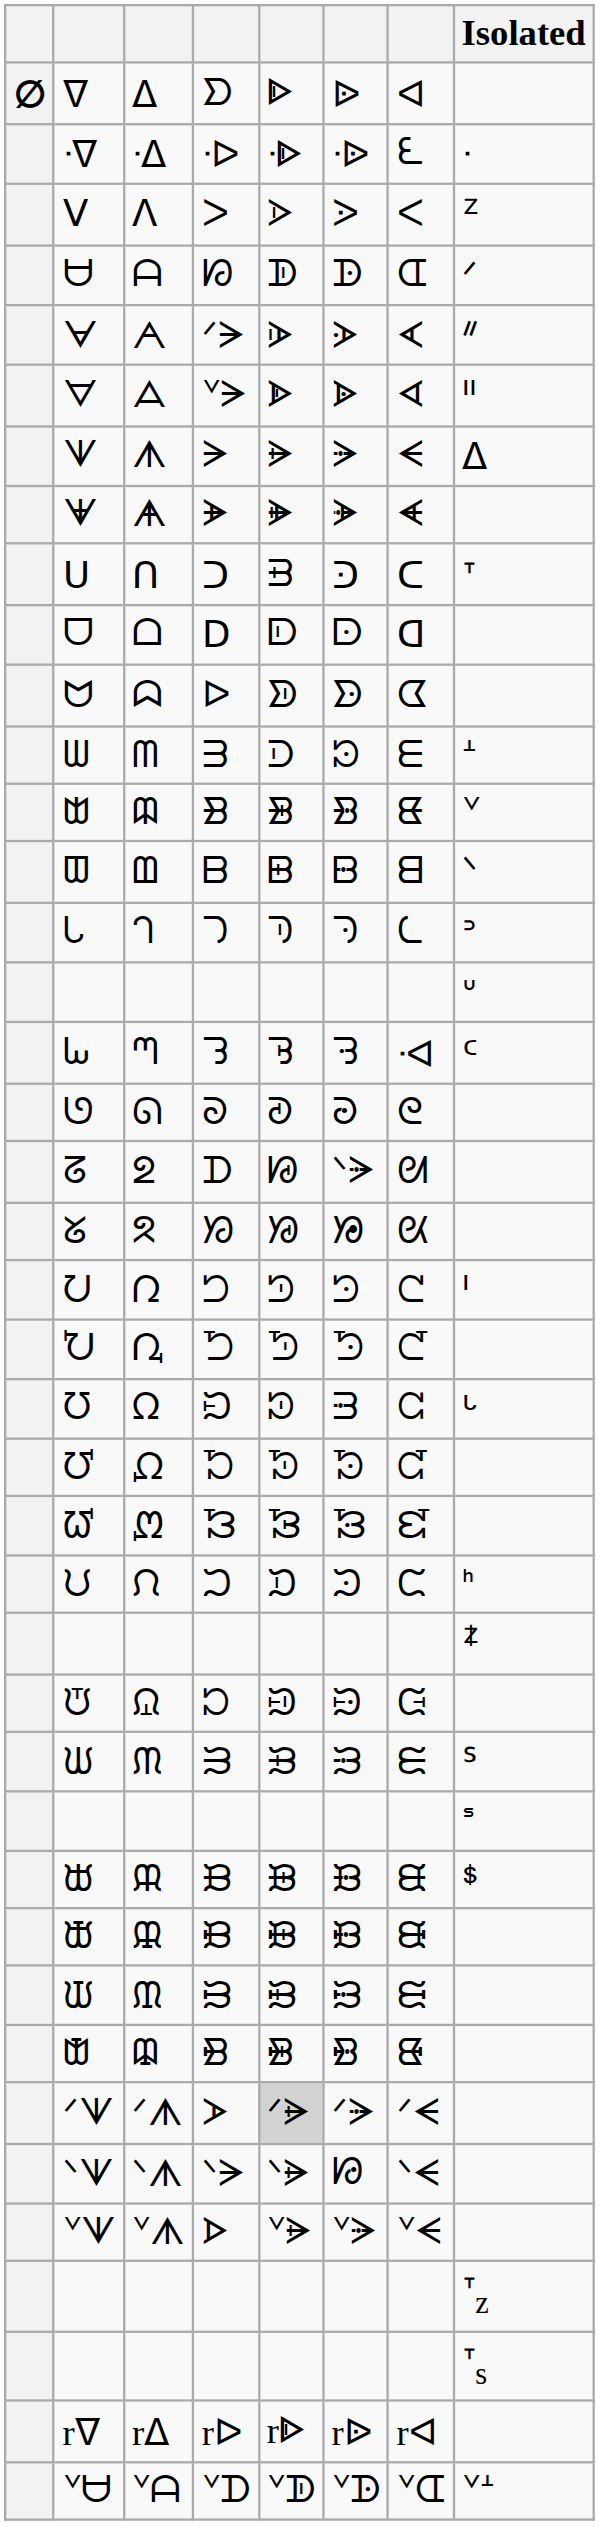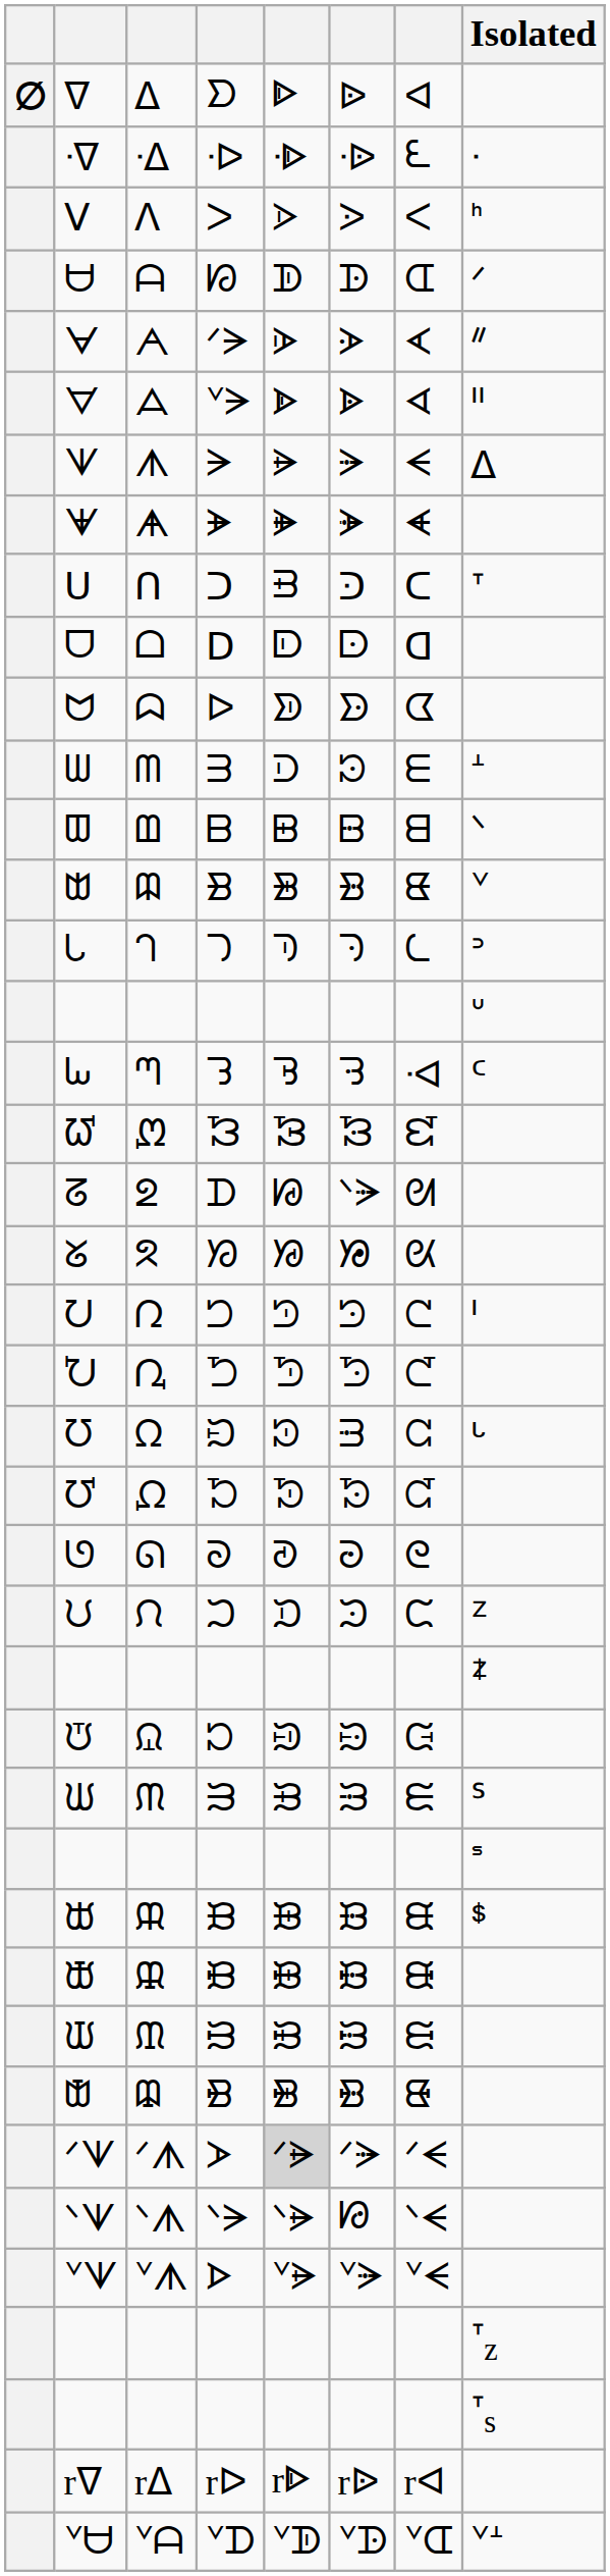ᐯ | Isolated: ᙆ -> ᑋ
rows swapped: ᗵ <-> ᗻ
rows swapped: ᘎ <-> ᘺ
ᙀ | Isolated: ᑋ -> ᙆ
